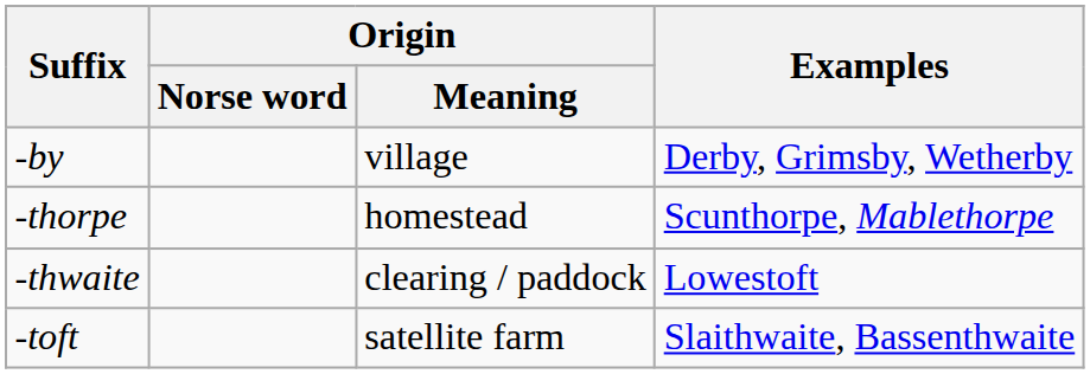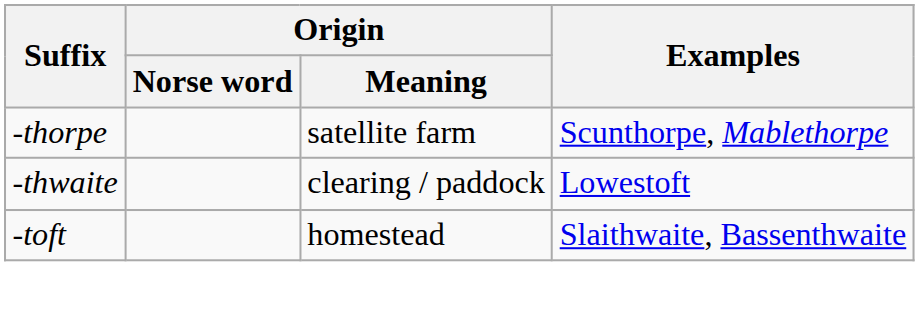- row: -by | village | Derby, Grimsby, Wetherby
-thorpe | Origin / Meaning: homestead -> satellite farm
-toft | Origin / Meaning: satellite farm -> homestead
